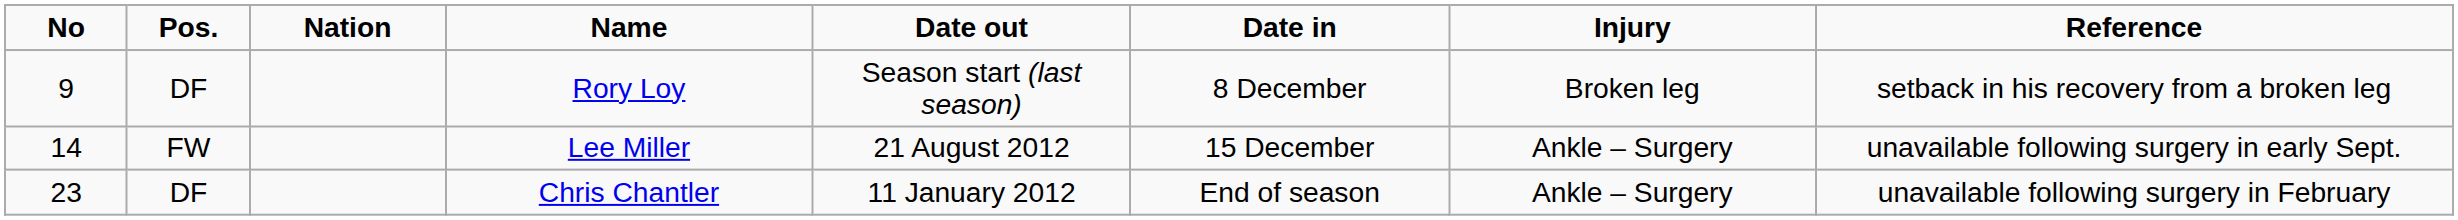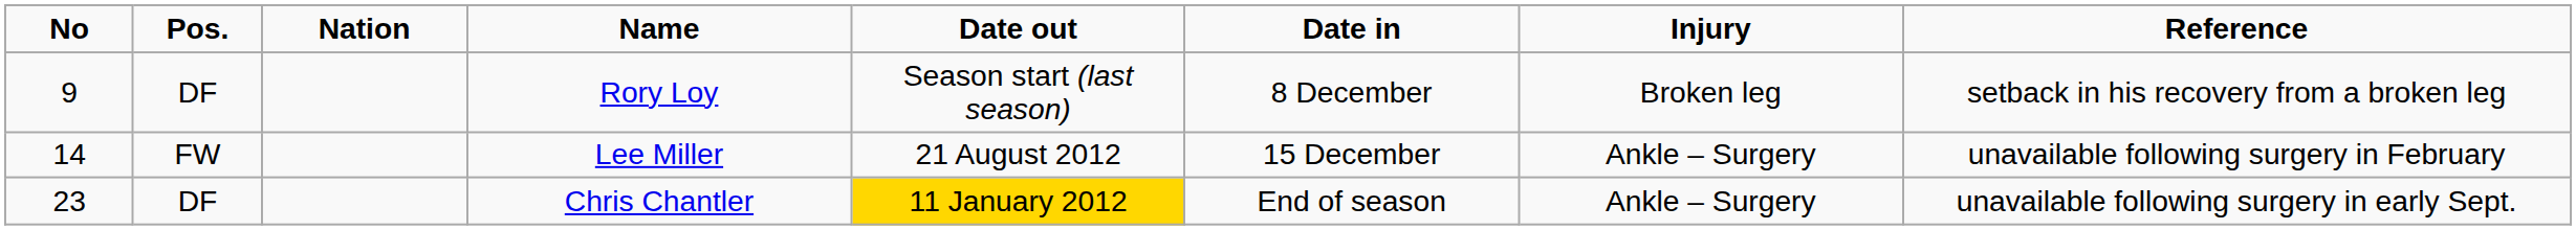Lee Miller | Reference: unavailable following surgery in early Sept. -> unavailable following surgery in February
Chris Chantler | Date out: no background -> gold background
Chris Chantler | Reference: unavailable following surgery in February -> unavailable following surgery in early Sept.
